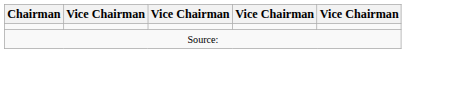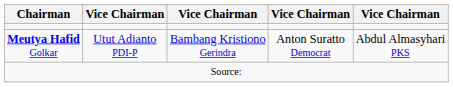+ row: Meutya Hafid Golkar | Utut Adianto PDI-P | Bambang Kristiono Gerindra | Anton Suratto Democrat | Abdul Almasyhari PKS
